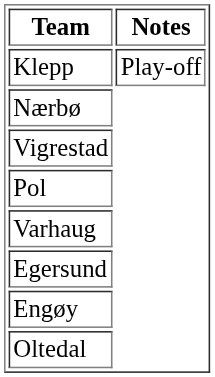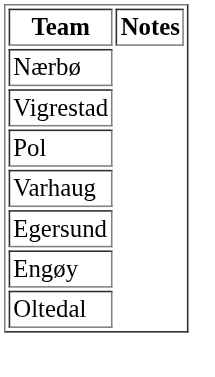- row: Klepp | Play-off
